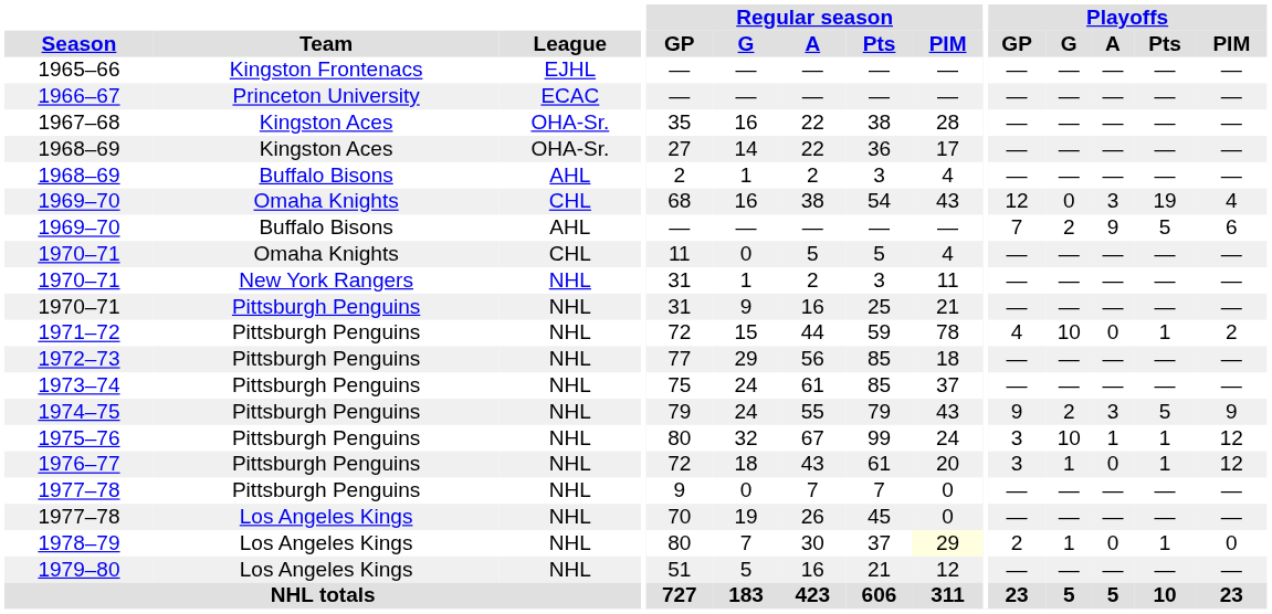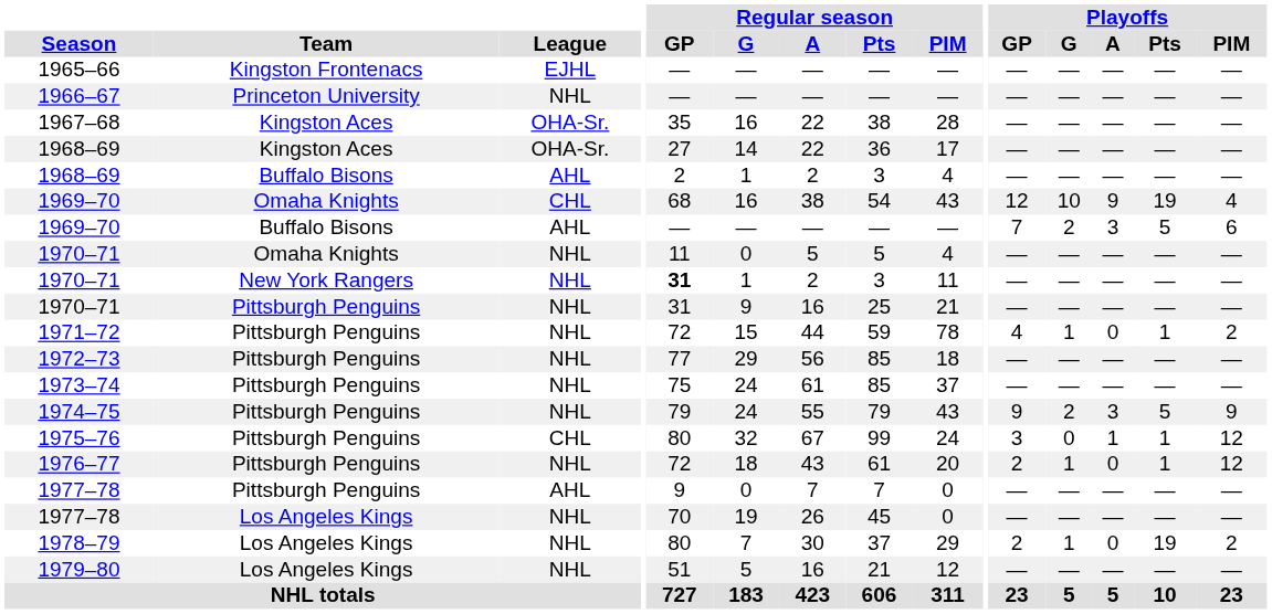1966–67 | League: ECAC -> NHL
1969–70 / Omaha Knights | Playoffs / G: 0 -> 10
1969–70 / Omaha Knights | Playoffs / A: 3 -> 9
1969–70 / Buffalo Bisons | Playoffs / A: 9 -> 3
1970–71 / Omaha Knights | League: CHL -> NHL
1970–71 / New York Rangers | Regular season / GP: normal -> bold
1971–72 | Playoffs / G: 10 -> 1
1975–76 | League: NHL -> CHL
1975–76 | Playoffs / G: 10 -> 0
1976–77 | Playoffs / GP: 3 -> 2
1977–78 / Pittsburgh Penguins | League: NHL -> AHL
1978–79 | Regular season / PIM: lightyellow background -> no background
1978–79 | Playoffs / Pts: 1 -> 19
1978–79 | Playoffs / PIM: 0 -> 2
